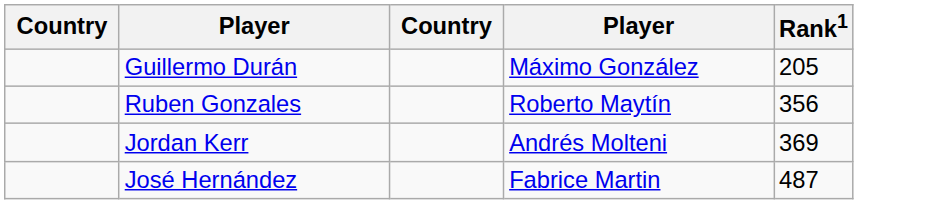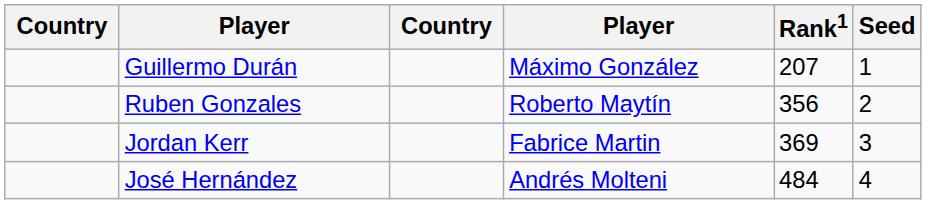+ column: Seed | 1 | 2 | 3 | 4
Guillermo Durán | Rank1: 205 -> 207
Jordan Kerr | column 4: Andrés Molteni -> Fabrice Martin
José Hernández | column 4: Fabrice Martin -> Andrés Molteni
José Hernández | Rank1: 487 -> 484
